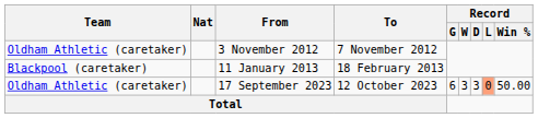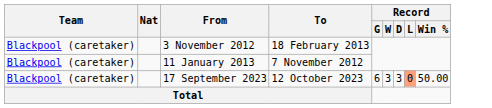3 November 2012 | Team: Oldham Athletic (caretaker) -> Blackpool (caretaker)
3 November 2012 | To: 7 November 2012 -> 18 February 2013
11 January 2013 | To: 18 February 2013 -> 7 November 2012
17 September 2023 | Team: Oldham Athletic (caretaker) -> Blackpool (caretaker)
